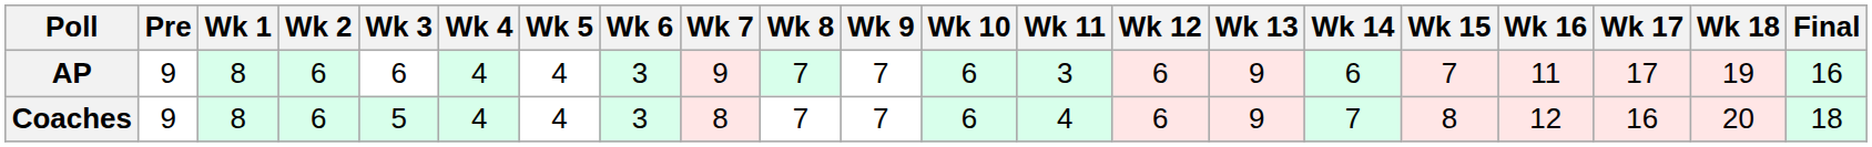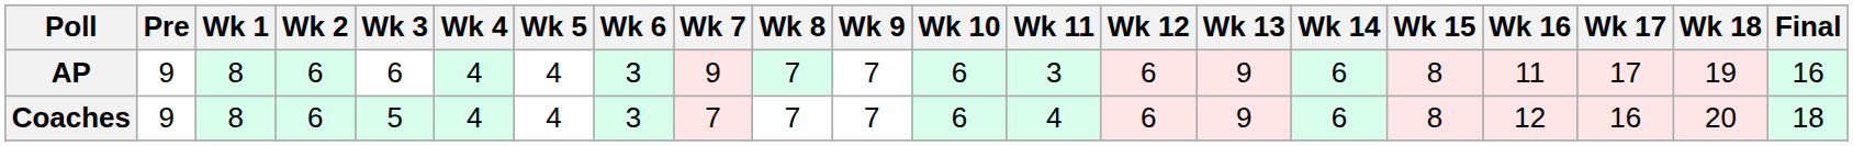AP | Wk 15: 7 -> 8
Coaches | Wk 7: 8 -> 7
Coaches | Wk 14: 7 -> 6
